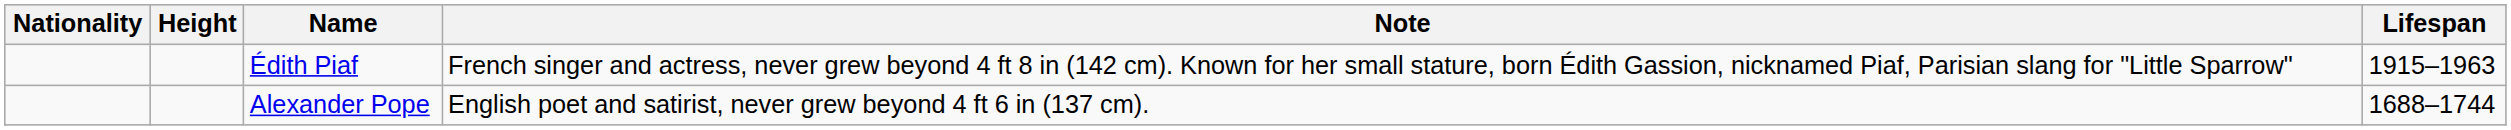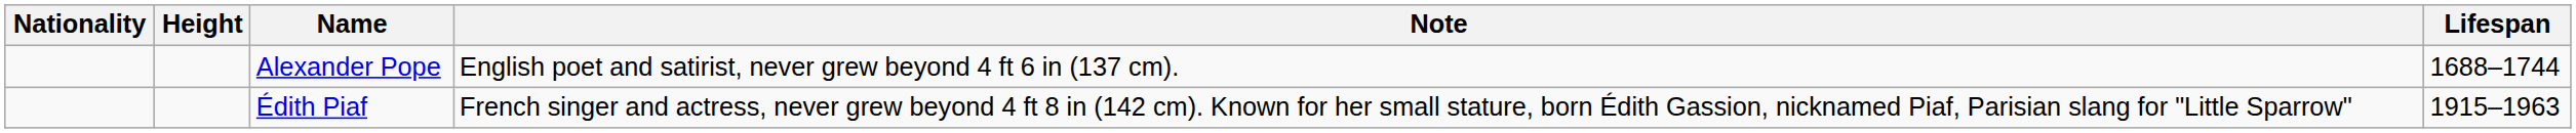rows swapped: Alexander Pope <-> Édith Piaf
